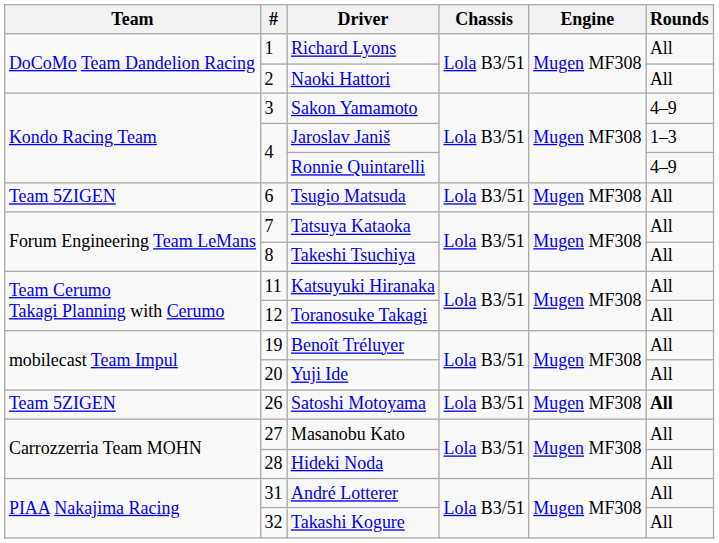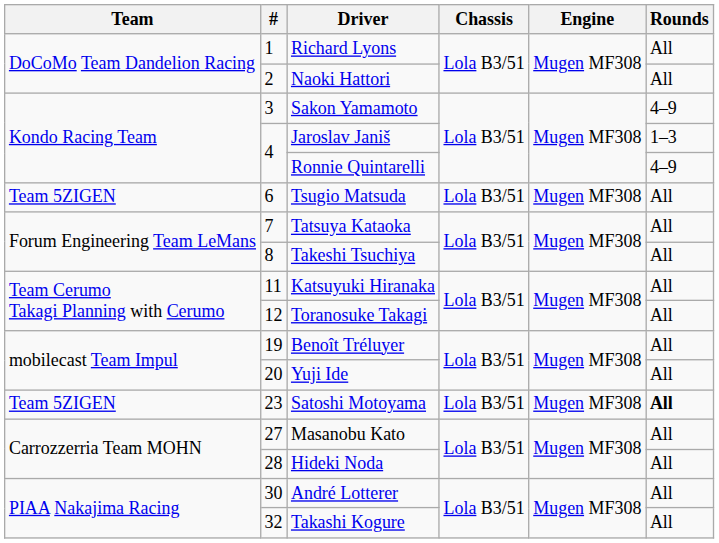Satoshi Motoyama | #: 26 -> 23
André Lotterer | #: 31 -> 30
